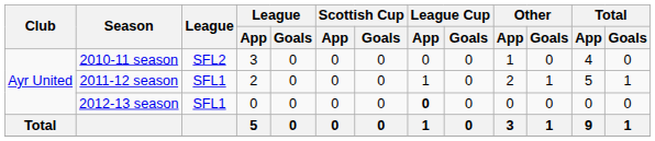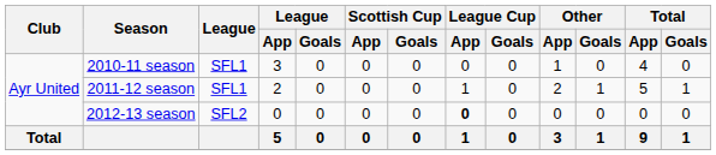2010-11 season | League: SFL2 -> SFL1
2012-13 season | League: SFL1 -> SFL2
